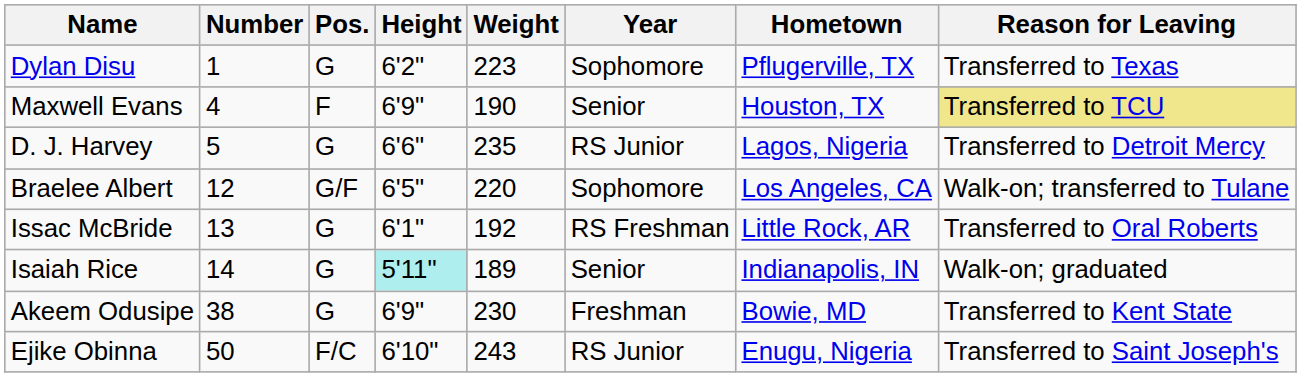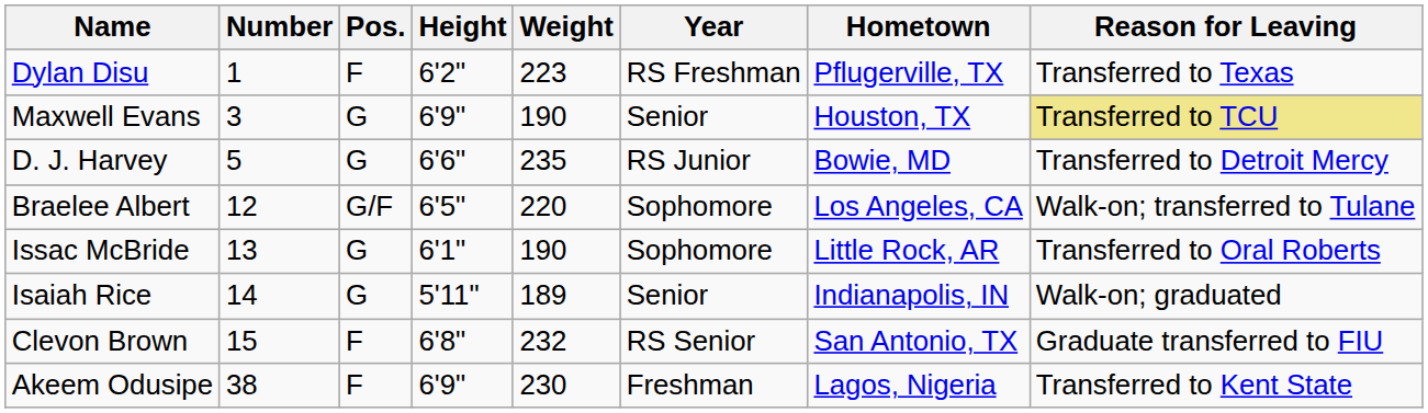Dylan Disu | Pos.: G -> F
Dylan Disu | Year: Sophomore -> RS Freshman
Maxwell Evans | Number: 4 -> 3
Maxwell Evans | Pos.: F -> G
D. J. Harvey | Hometown: Lagos, Nigeria -> Bowie, MD
Issac McBride | Weight: 192 -> 190
Issac McBride | Year: RS Freshman -> Sophomore
Isaiah Rice | Height: paleturquoise background -> no background
+ row: Clevon Brown | 15 | F | 6'8" | 232 | RS Senior | San Antonio, TX | Graduate transferred to FIU
Akeem Odusipe | Pos.: G -> F
Akeem Odusipe | Hometown: Bowie, MD -> Lagos, Nigeria
- row: Ejike Obinna | 50 | F/C | 6'10" | 243 | RS Junior | Enugu, Nigeria | Transferred to Saint Joseph's
